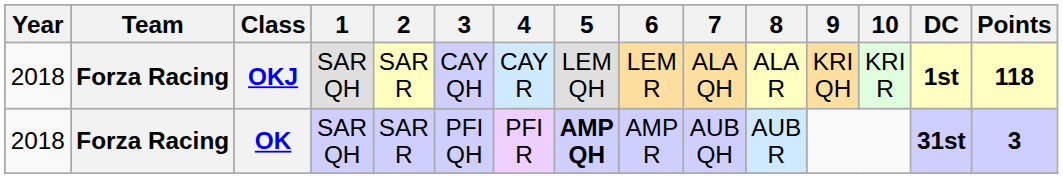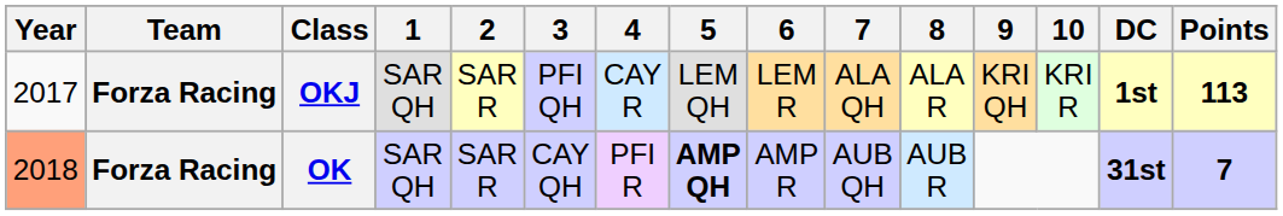OKJ | Year: 2018 -> 2017
OKJ | 3: CAY QH -> PFI QH
OKJ | Points: 118 -> 113
OK | Year: no background -> lightsalmon background
OK | 3: PFI QH -> CAY QH
OK | Points: 3 -> 7
